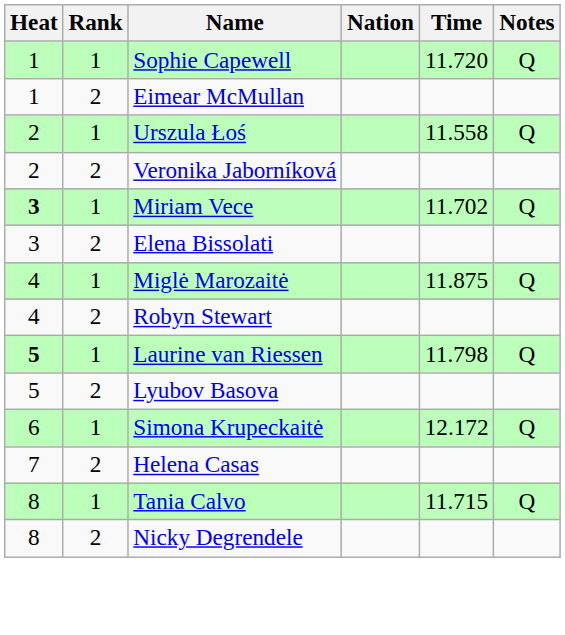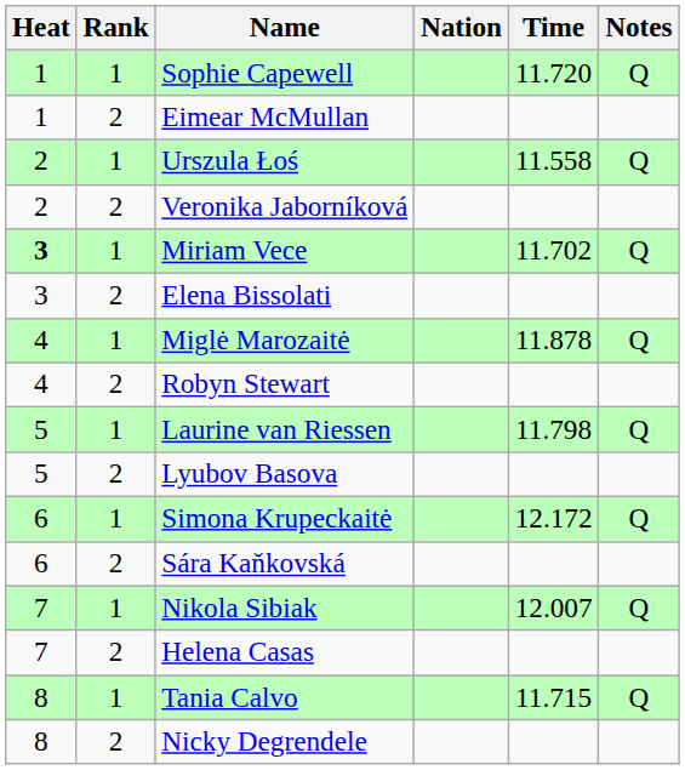Miglė Marozaitė | Time: 11.875 -> 11.878
Laurine van Riessen | Heat: bold -> normal
+ row: 6 | 2 | Sára Kaňkovská
+ row: 7 | 1 | Nikola Sibiak | 12.007 | Q
